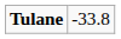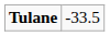Tulane | column 2: -33.8 -> -33.5
